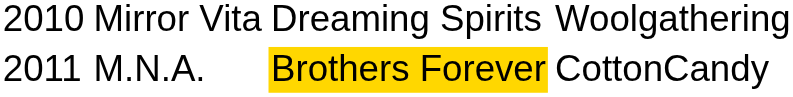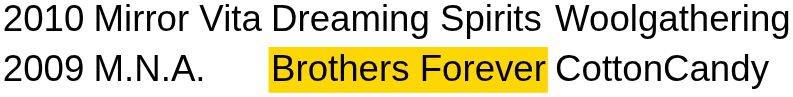M.N.A. | column 1: 2011 -> 2009
